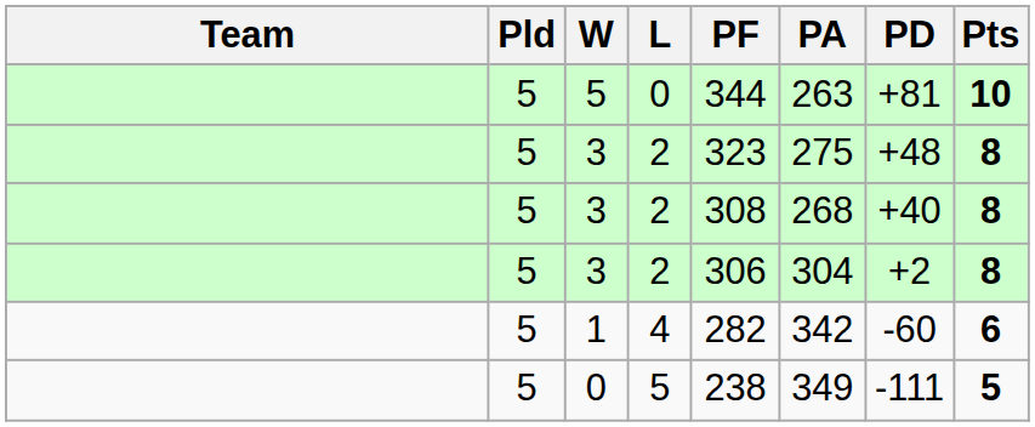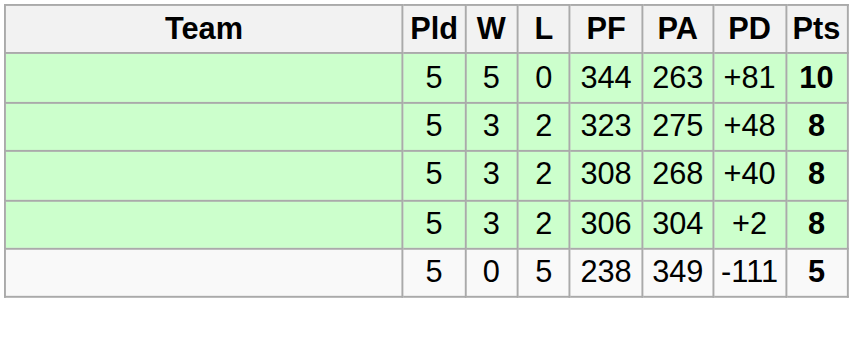- row: 5 | 1 | 4 | 282 | 342 | -60 | 6
